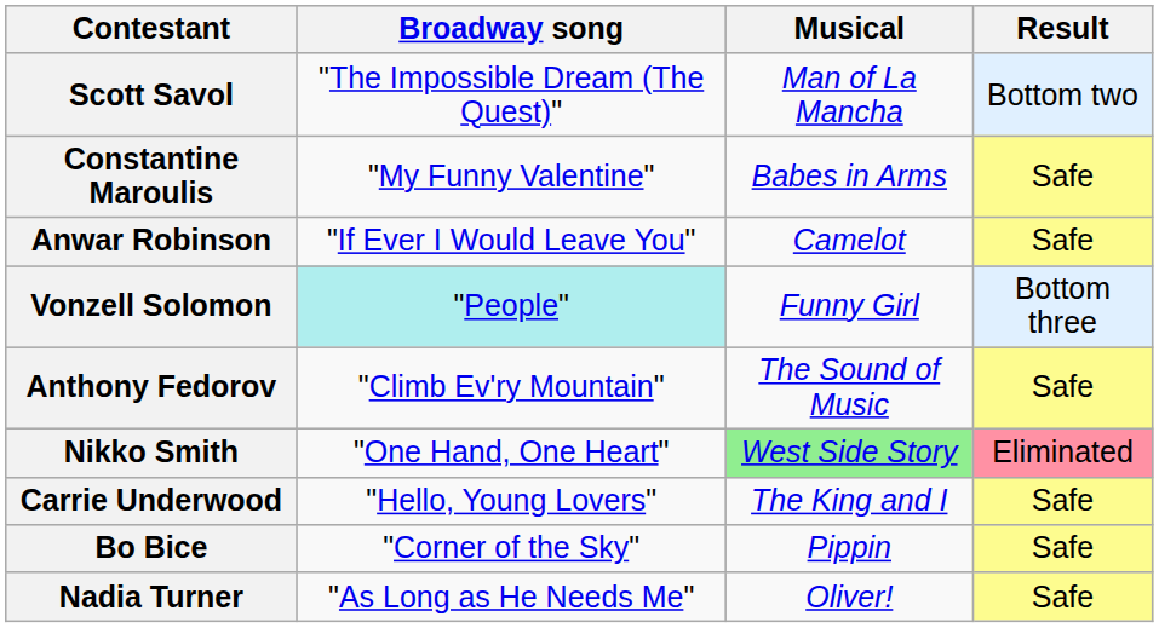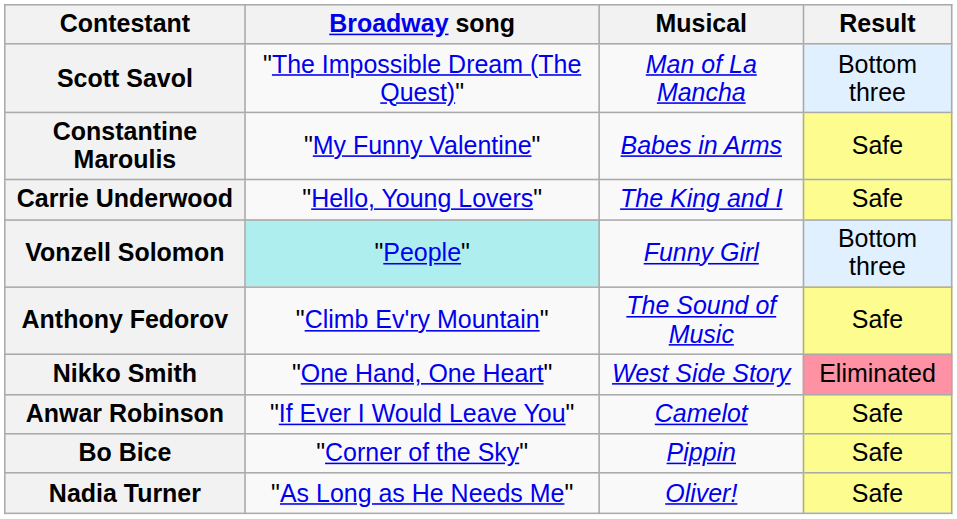Scott Savol | Result: Bottom two -> Bottom three
rows swapped: Carrie Underwood <-> Anwar Robinson
Nikko Smith | Musical: lightgreen background -> no background
